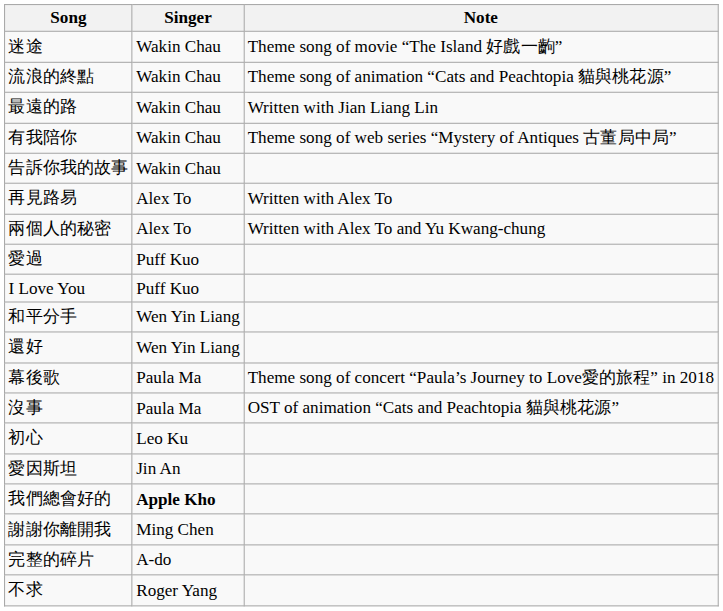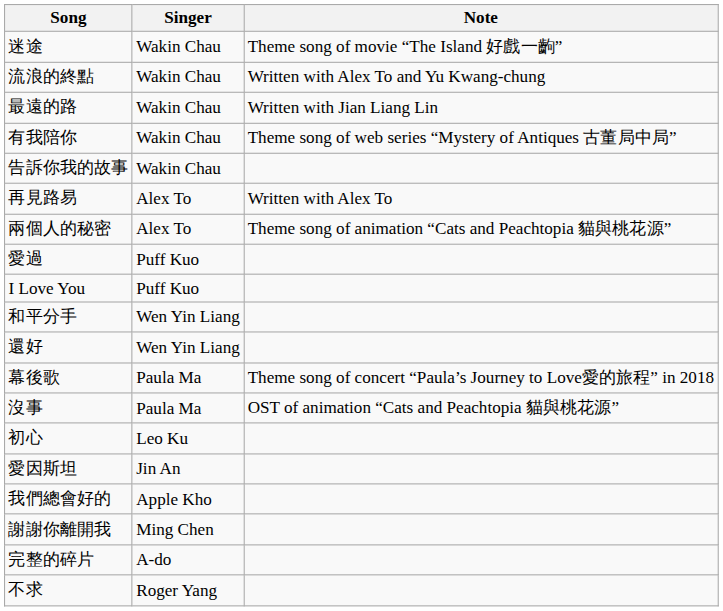流浪的終點 | Note: Theme song of animation “Cats and Peachtopia 貓與桃花源” -> Written with Alex To and Yu Kwang-chung
兩個人的秘密 | Note: Written with Alex To and Yu Kwang-chung -> Theme song of animation “Cats and Peachtopia 貓與桃花源”
我們總會好的 | Singer: bold -> normal
